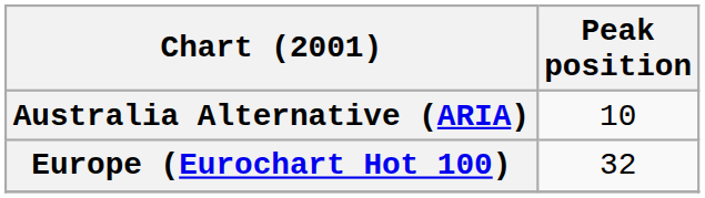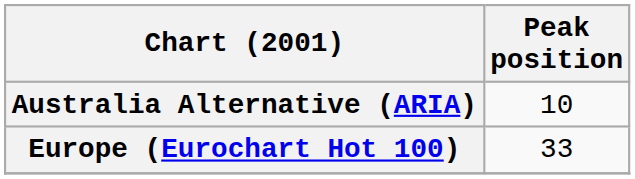Europe (Eurochart Hot 100) | Peak position: 32 -> 33
